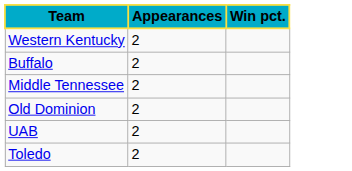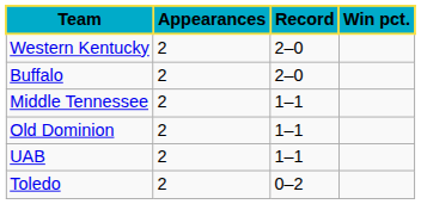+ column: Record | 2–0 | 2–0 | 1–1 | 1–1 | 1–1 | 0–2
